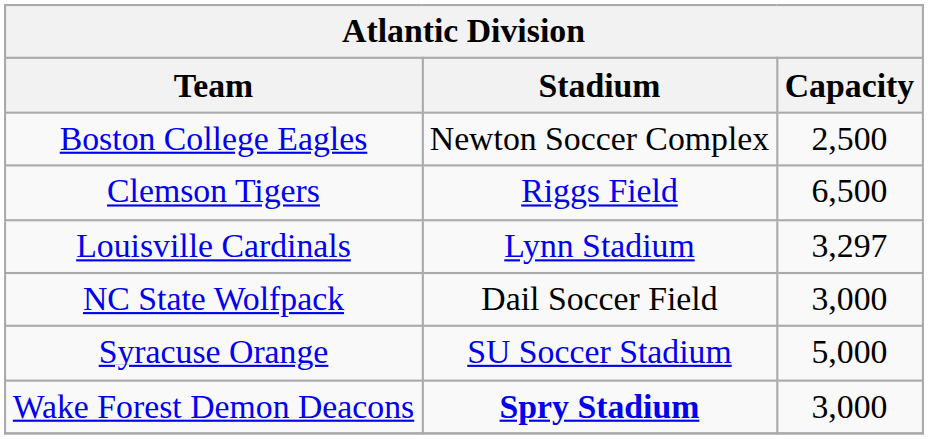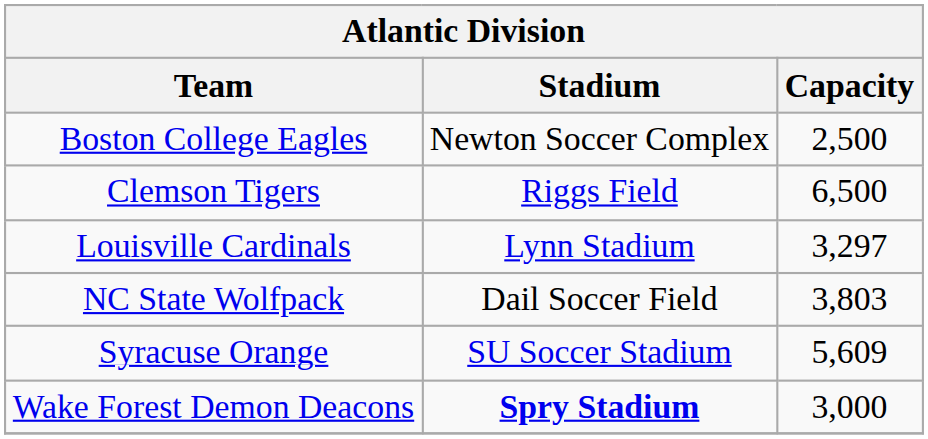NC State Wolfpack | Capacity: 3,000 -> 3,803
Syracuse Orange | Capacity: 5,000 -> 5,609
